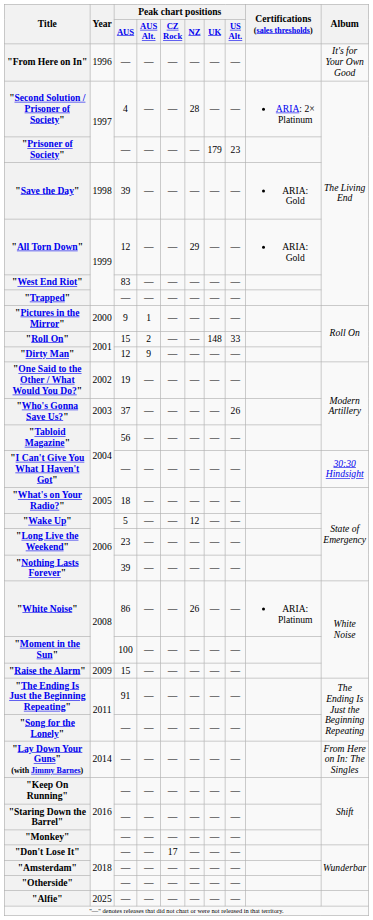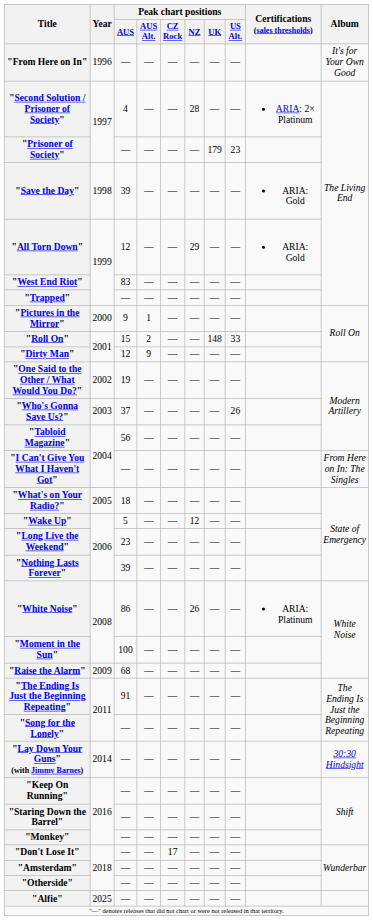"I Can't Give You What I Haven't Got" | Album: 30:30 Hindsight -> From Here on In: The Singles
"Raise the Alarm" | Peak chart positions / AUS: 15 -> 68
"Lay Down Your Guns" (with Jimmy Barnes) | Album: From Here on In: The Singles -> 30:30 Hindsight
